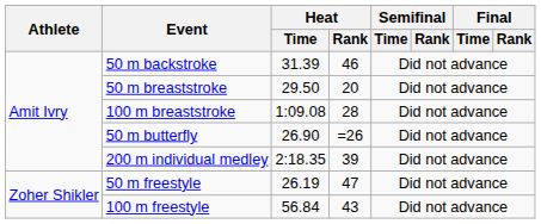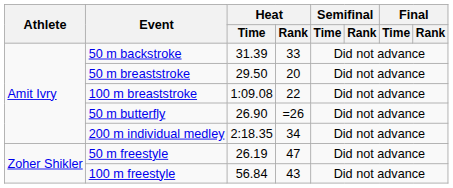50 m backstroke | Heat / Rank: 46 -> 33
100 m breaststroke | Heat / Rank: 28 -> 22
200 m individual medley | Heat / Rank: 39 -> 34
